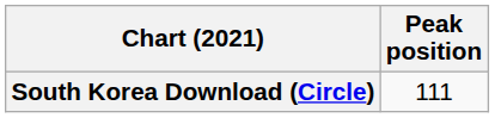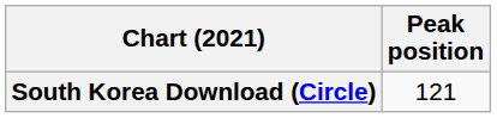South Korea Download (Circle) | Peak position: 111 -> 121
